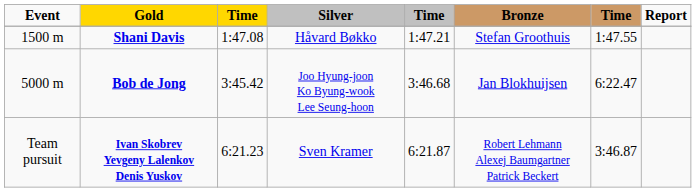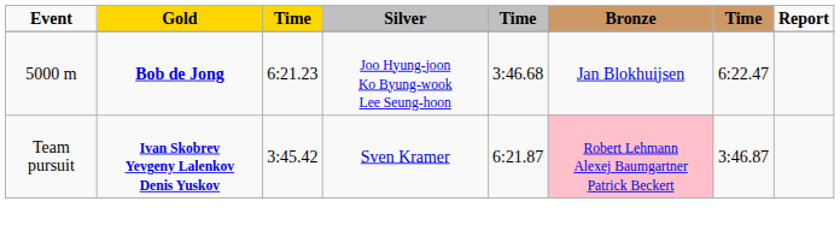- row: 1500 m | Shani Davis | 1:47.08 | Håvard Bøkko | 1:47.21 | Stefan Groothuis | 1:47.55
Bob de Jong | column 3: 3:45.42 -> 6:21.23
Ivan Skobrev Yevgeny Lalenkov Denis Yuskov | column 3: 6:21.23 -> 3:45.42
Ivan Skobrev Yevgeny Lalenkov Denis Yuskov | Bronze: no background -> pink background
